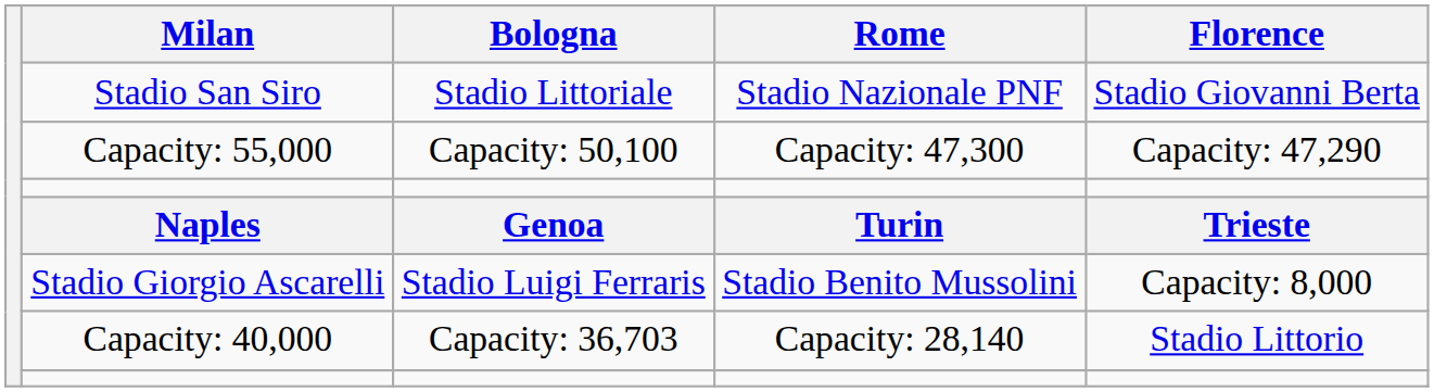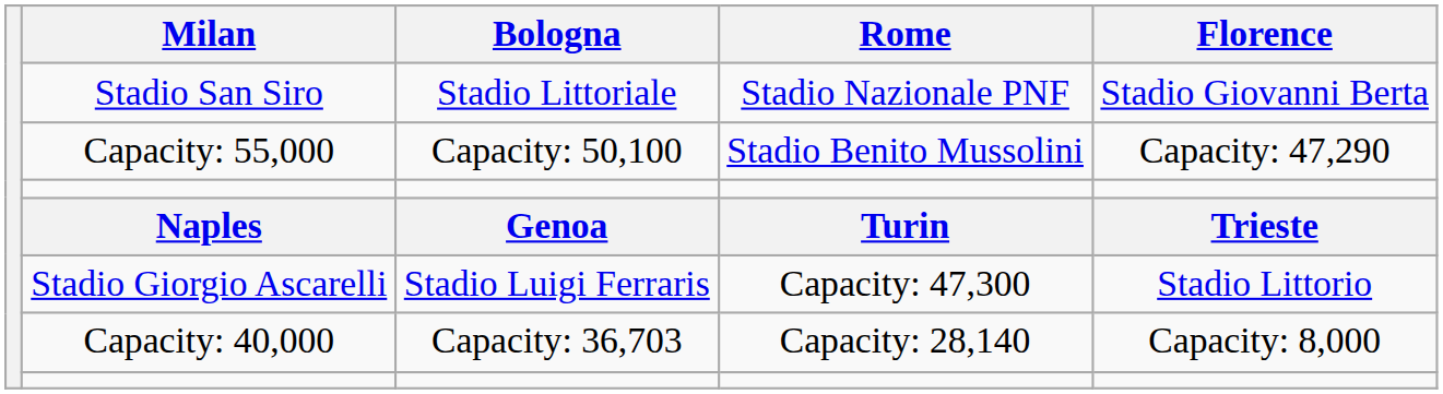Capacity: 55,000 | Rome: Capacity: 47,300 -> Stadio Benito Mussolini
Stadio Giorgio Ascarelli | Rome: Stadio Benito Mussolini -> Capacity: 47,300
Stadio Giorgio Ascarelli | Florence: Capacity: 8,000 -> Stadio Littorio
Capacity: 40,000 | Florence: Stadio Littorio -> Capacity: 8,000
